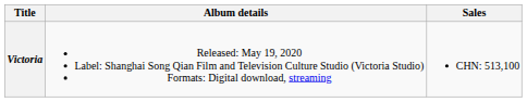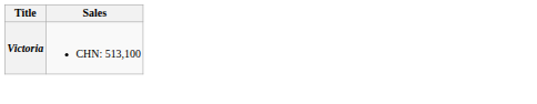- column: Album details | Released: May 19, 2020 Label: Shanghai Song Qian Film and Television Culture Studio (Victoria Studio) Formats: Digital download, streaming
